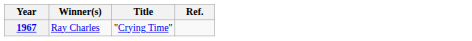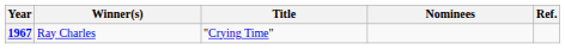+ column: Nominees
